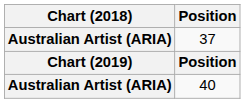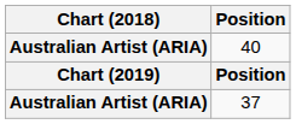rows swapped: 37 <-> 40
